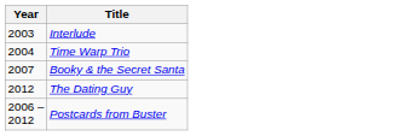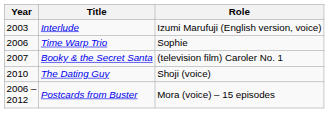+ column: Role | Izumi Marufuji (English version, voice) | Sophie | (television film) Caroler No. 1 | Shoji (voice) | Mora (voice) – 15 episodes
Time Warp Trio | Year: 2004 -> 2006
The Dating Guy | Year: 2012 -> 2010
